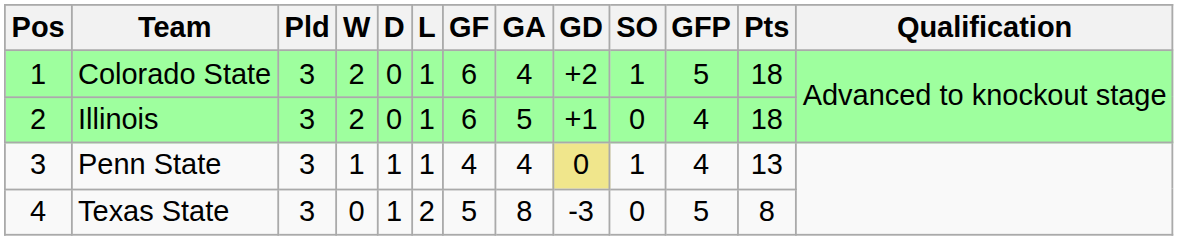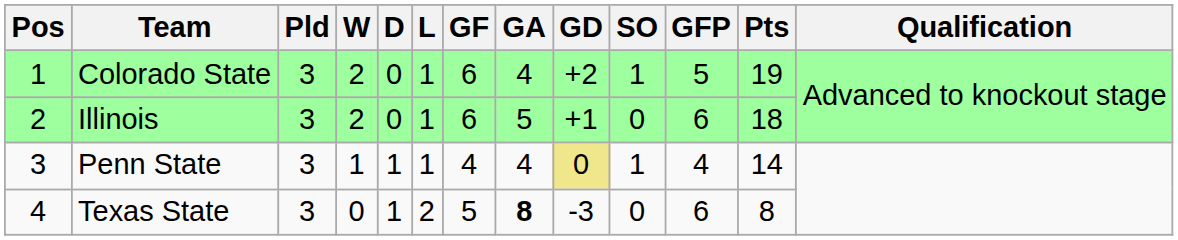Colorado State | Pts: 18 -> 19
Illinois | GFP: 4 -> 6
Penn State | Pts: 13 -> 14
Texas State | GA: normal -> bold
Texas State | GFP: 5 -> 6
